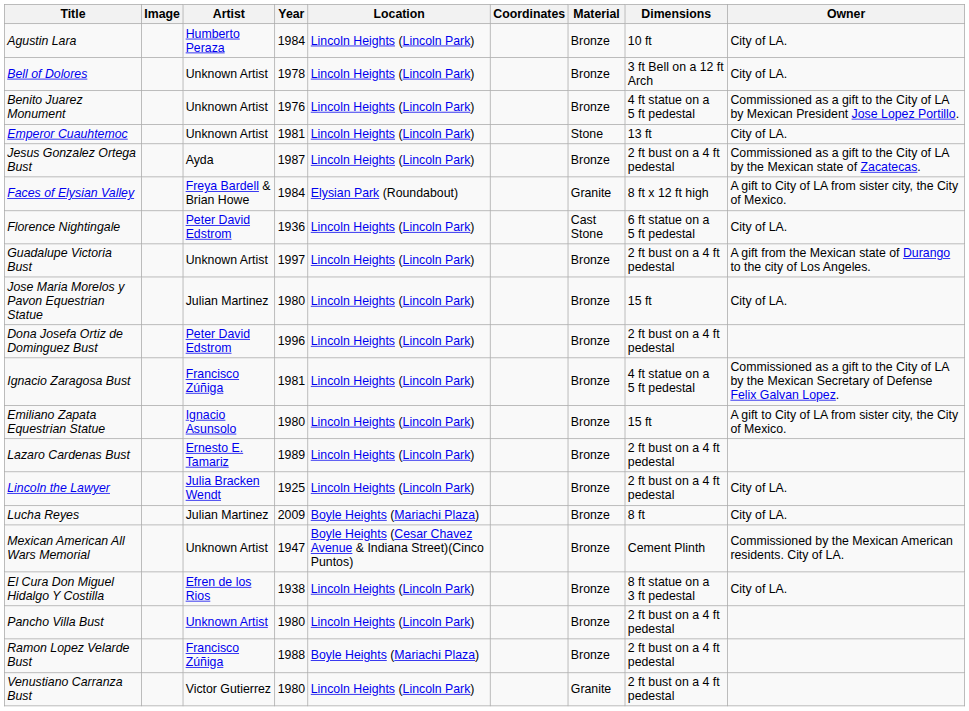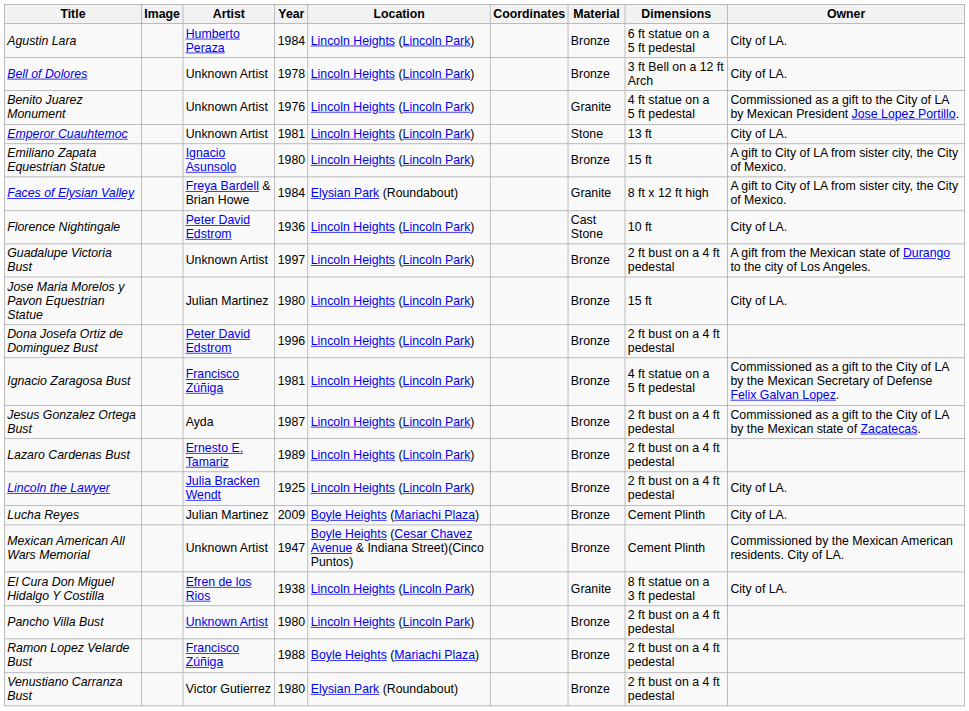Agustin Lara | Dimensions: 10 ft -> 6 ft statue on a 5 ft pedestal
Benito Juarez Monument | Material: Bronze -> Granite
rows swapped: Emiliano Zapata Equestrian Statue <-> Jesus Gonzalez Ortega Bust
Florence Nightingale | Dimensions: 6 ft statue on a 5 ft pedestal -> 10 ft
Lucha Reyes | Dimensions: 8 ft -> Cement Plinth
El Cura Don Miguel Hidalgo Y Costilla | Material: Bronze -> Granite
Venustiano Carranza Bust | Location: Lincoln Heights (Lincoln Park) -> Elysian Park (Roundabout)
Venustiano Carranza Bust | Material: Granite -> Bronze
